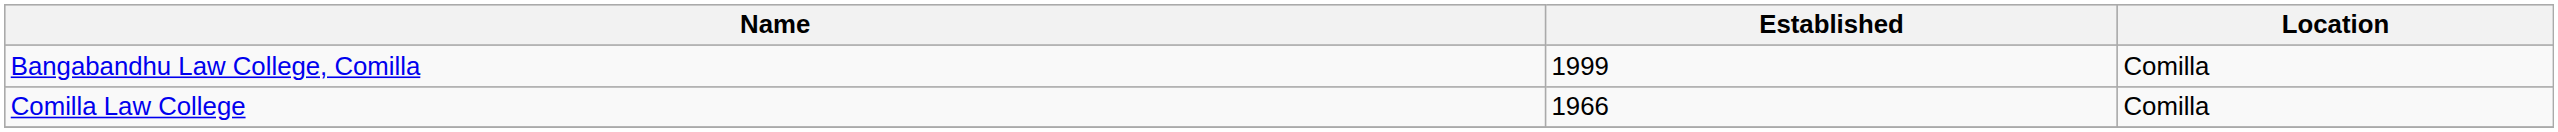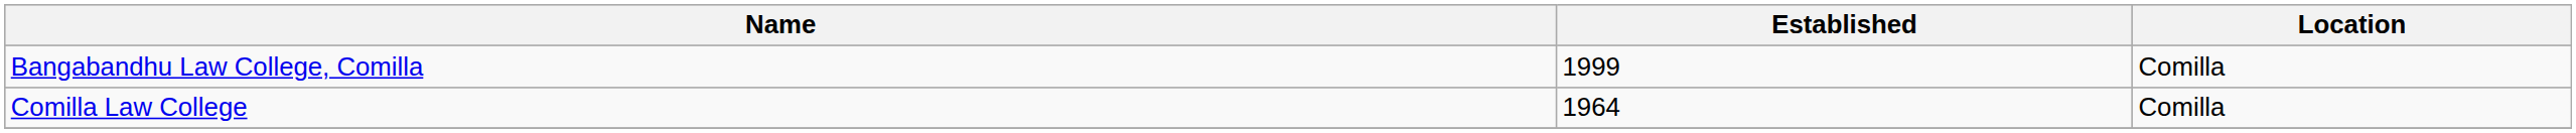Comilla Law College | Established: 1966 -> 1964
